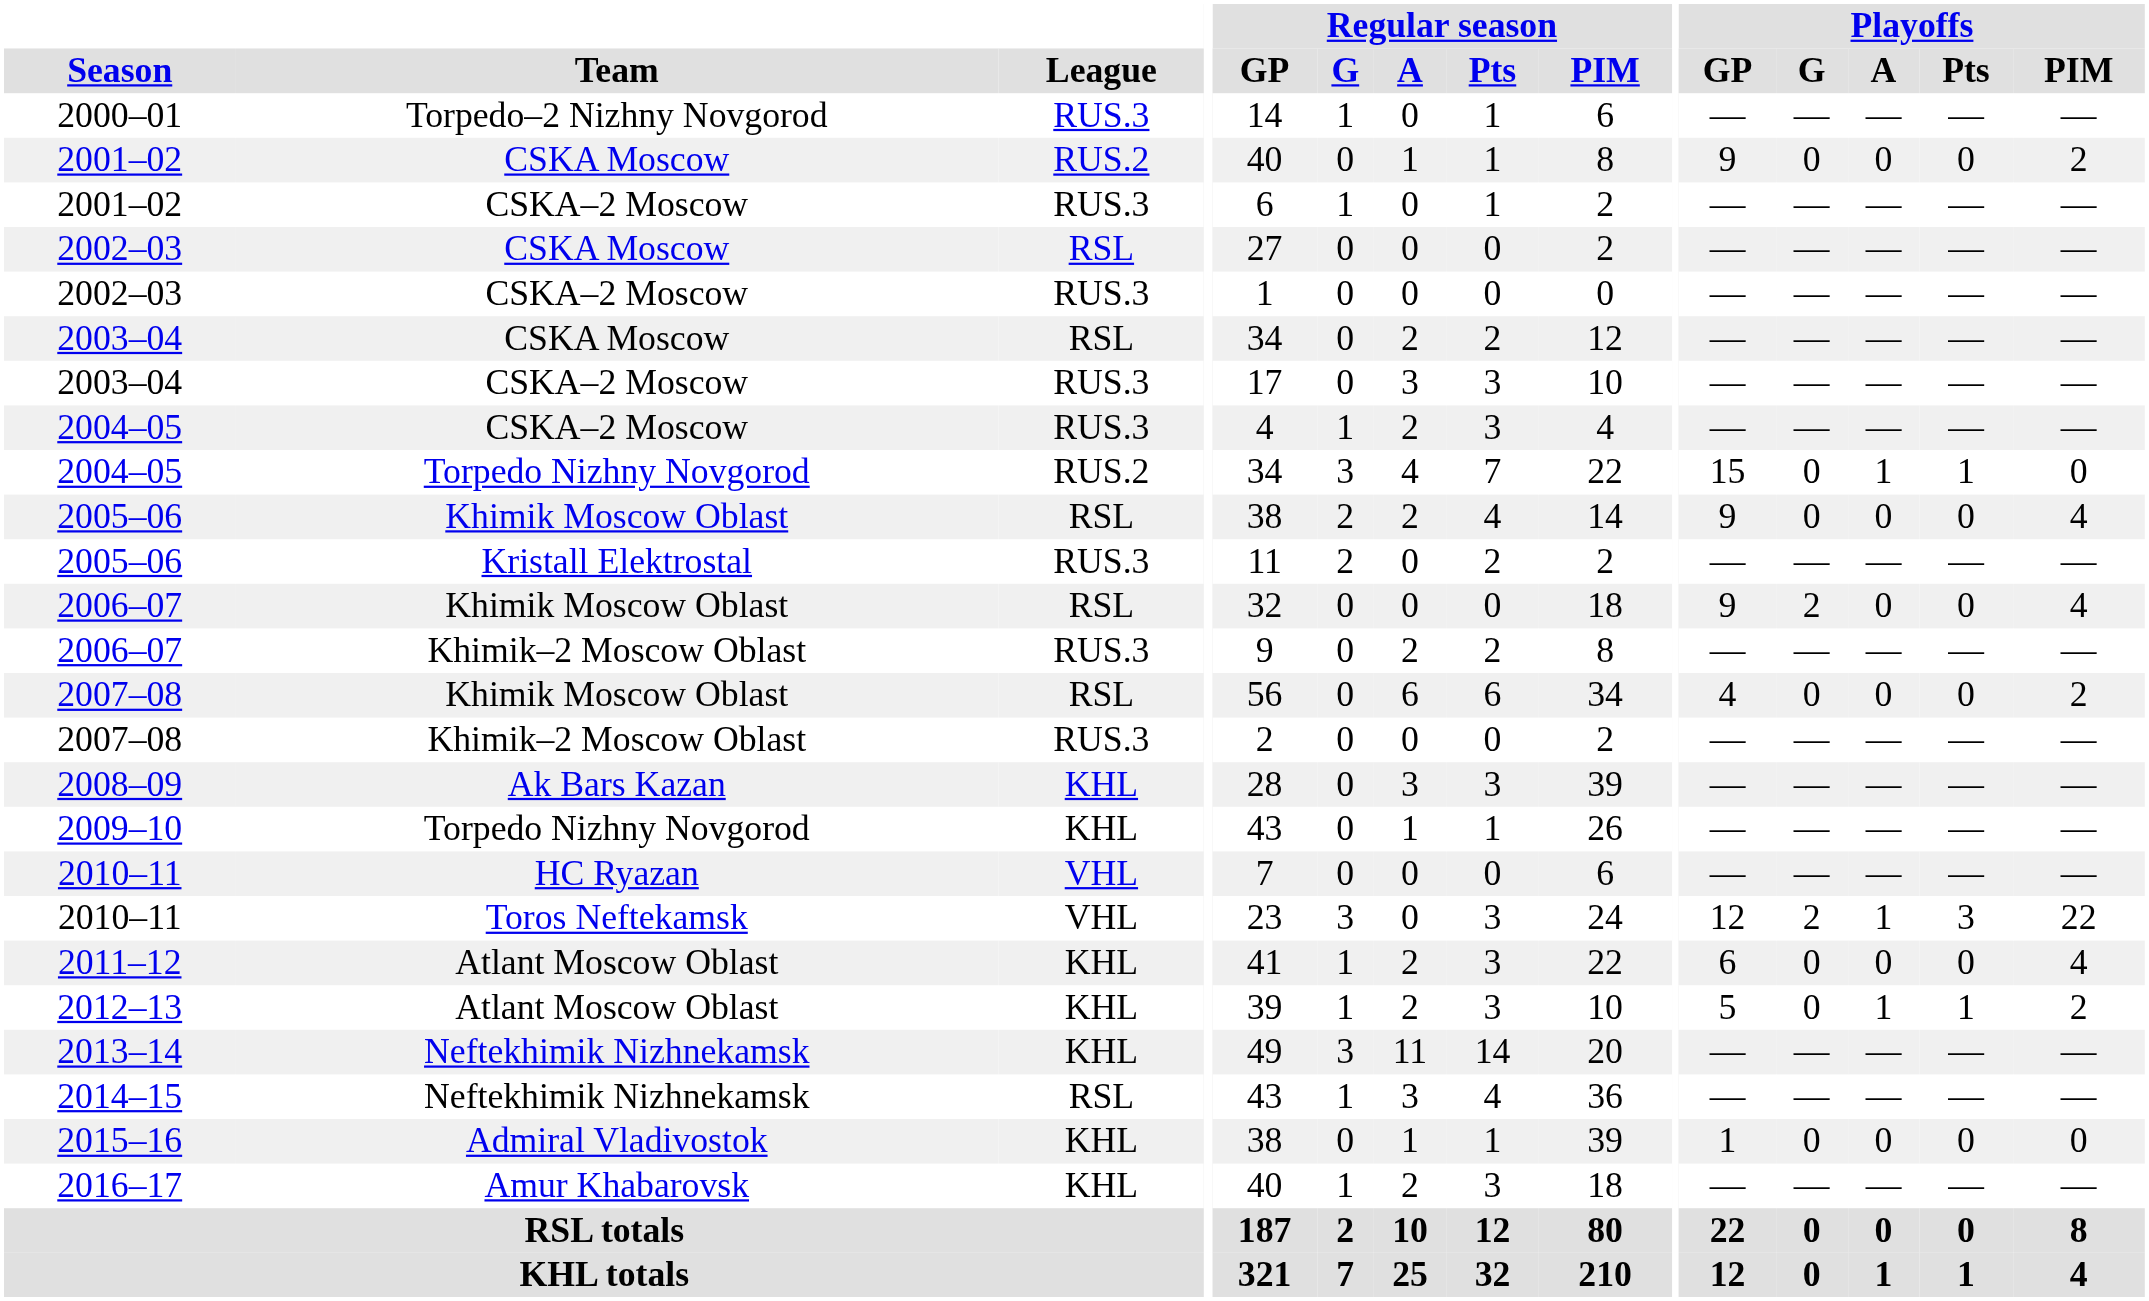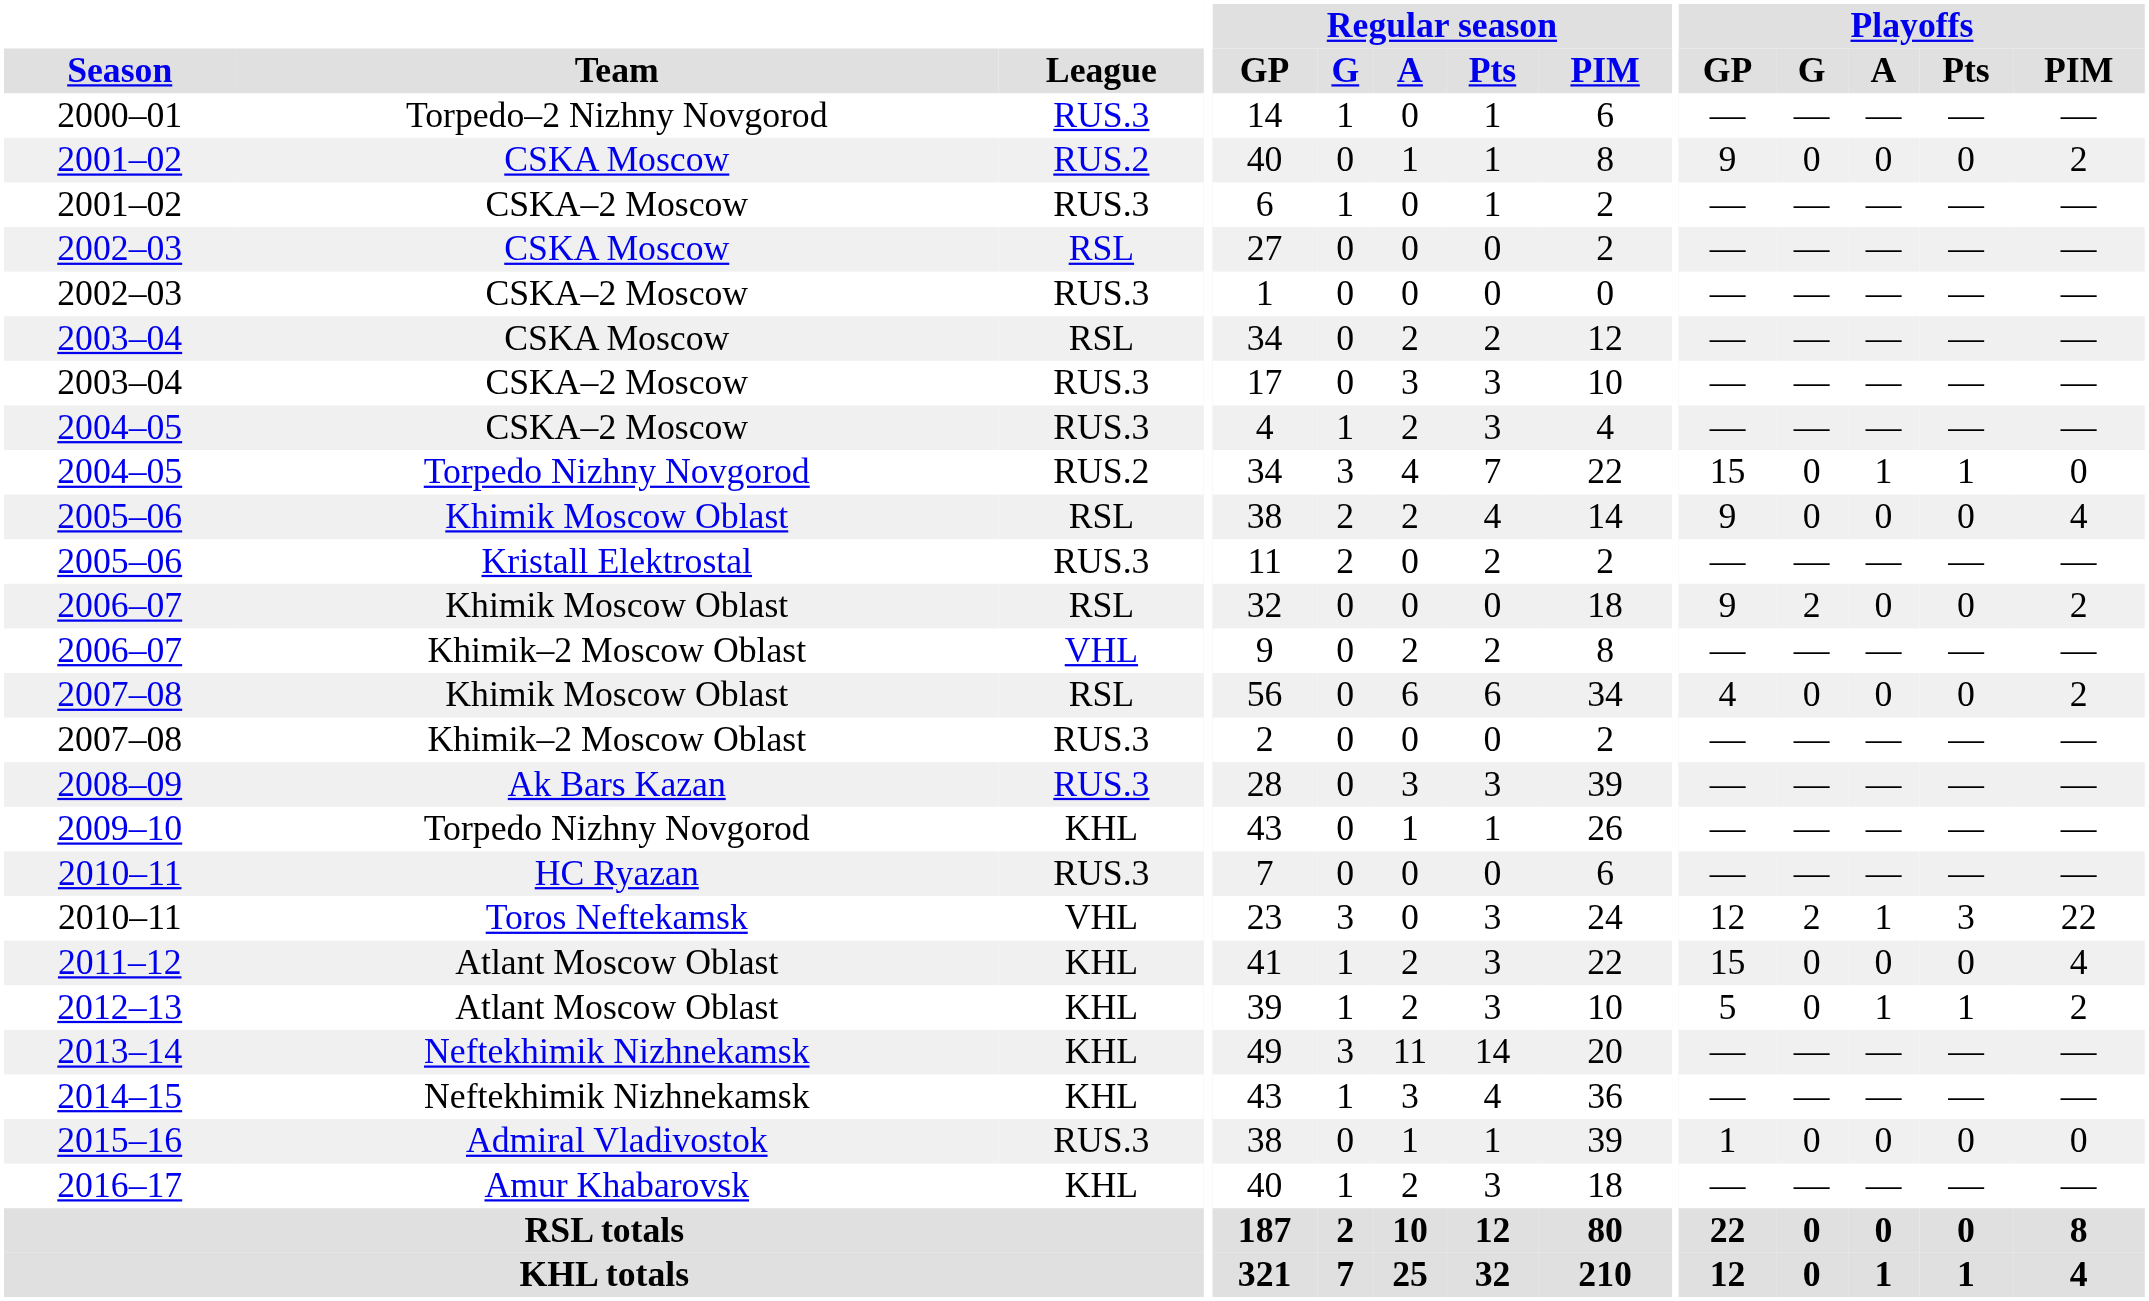2006–07 / Khimik Moscow Oblast | Playoffs / PIM: 4 -> 2
2006–07 / Khimik–2 Moscow Oblast | League: RUS.3 -> VHL
2008–09 | League: KHL -> RUS.3
2010–11 / HC Ryazan | League: VHL -> RUS.3
2011–12 | Playoffs / GP: 6 -> 15
2014–15 | League: RSL -> KHL
2015–16 | League: KHL -> RUS.3
